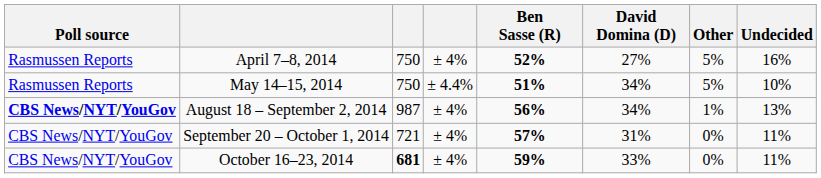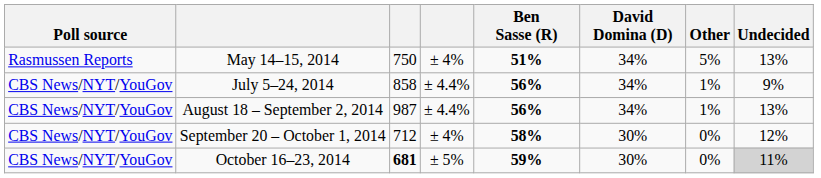- row: Rasmussen Reports | April 7–8, 2014 | 750 | ± 4% | 52% | 27% | 5% | 16%
May 14–15, 2014 | column 4: ± 4.4% -> ± 4%
May 14–15, 2014 | Undecided: 10% -> 13%
+ row: CBS News/NYT/YouGov | July 5–24, 2014 | 858 | ± 4.4% | 56% | 34% | 1% | 9%
August 18 – September 2, 2014 | Poll source: bold -> normal
August 18 – September 2, 2014 | column 4: ± 4% -> ± 4.4%
September 20 – October 1, 2014 | column 3: 721 -> 712
September 20 – October 1, 2014 | Ben Sasse (R): 57% -> 58%
September 20 – October 1, 2014 | David Domina (D): 31% -> 30%
September 20 – October 1, 2014 | Undecided: 11% -> 12%
October 16–23, 2014 | column 4: ± 4% -> ± 5%
October 16–23, 2014 | David Domina (D): 33% -> 30%
October 16–23, 2014 | Undecided: no background -> lightgrey background
